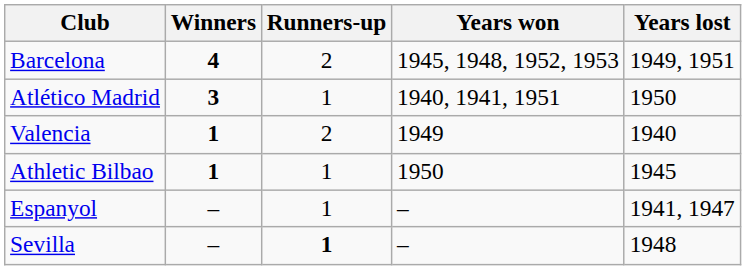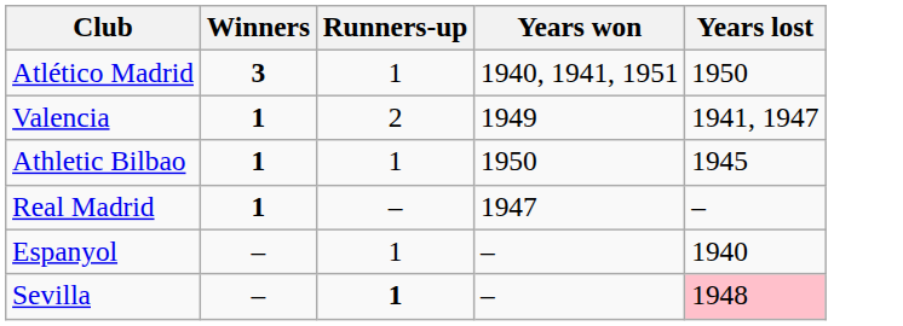- row: Barcelona | 4 | 2 | 1945, 1948, 1952, 1953 | 1949, 1951
Valencia | Years lost: 1940 -> 1941, 1947
+ row: Real Madrid | 1 | – | 1947 | –
Espanyol | Years lost: 1941, 1947 -> 1940
Sevilla | Years lost: no background -> pink background
